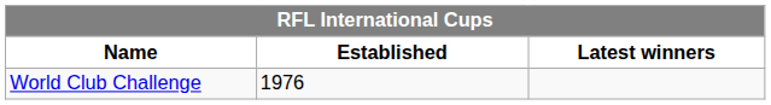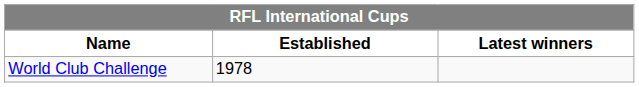World Club Challenge | Established: 1976 -> 1978
